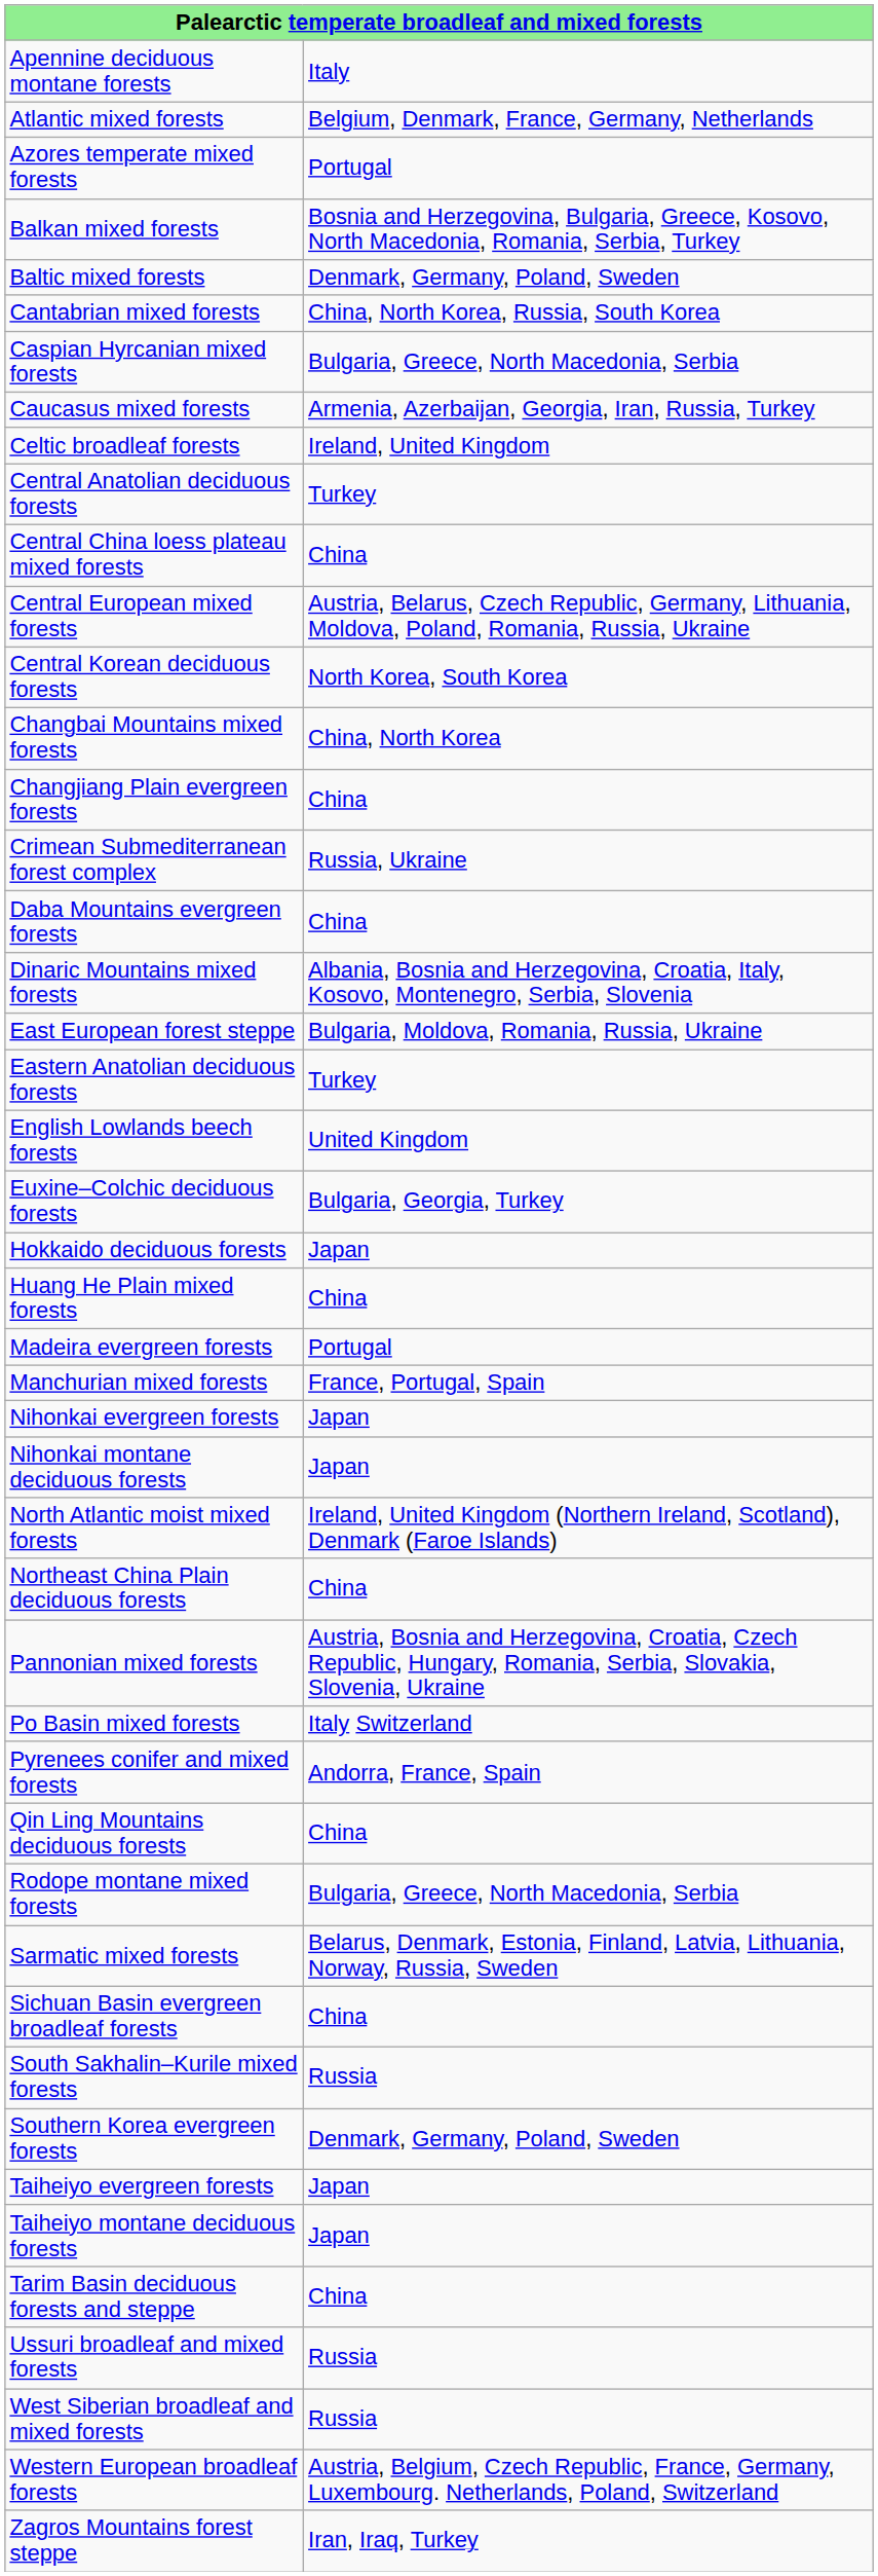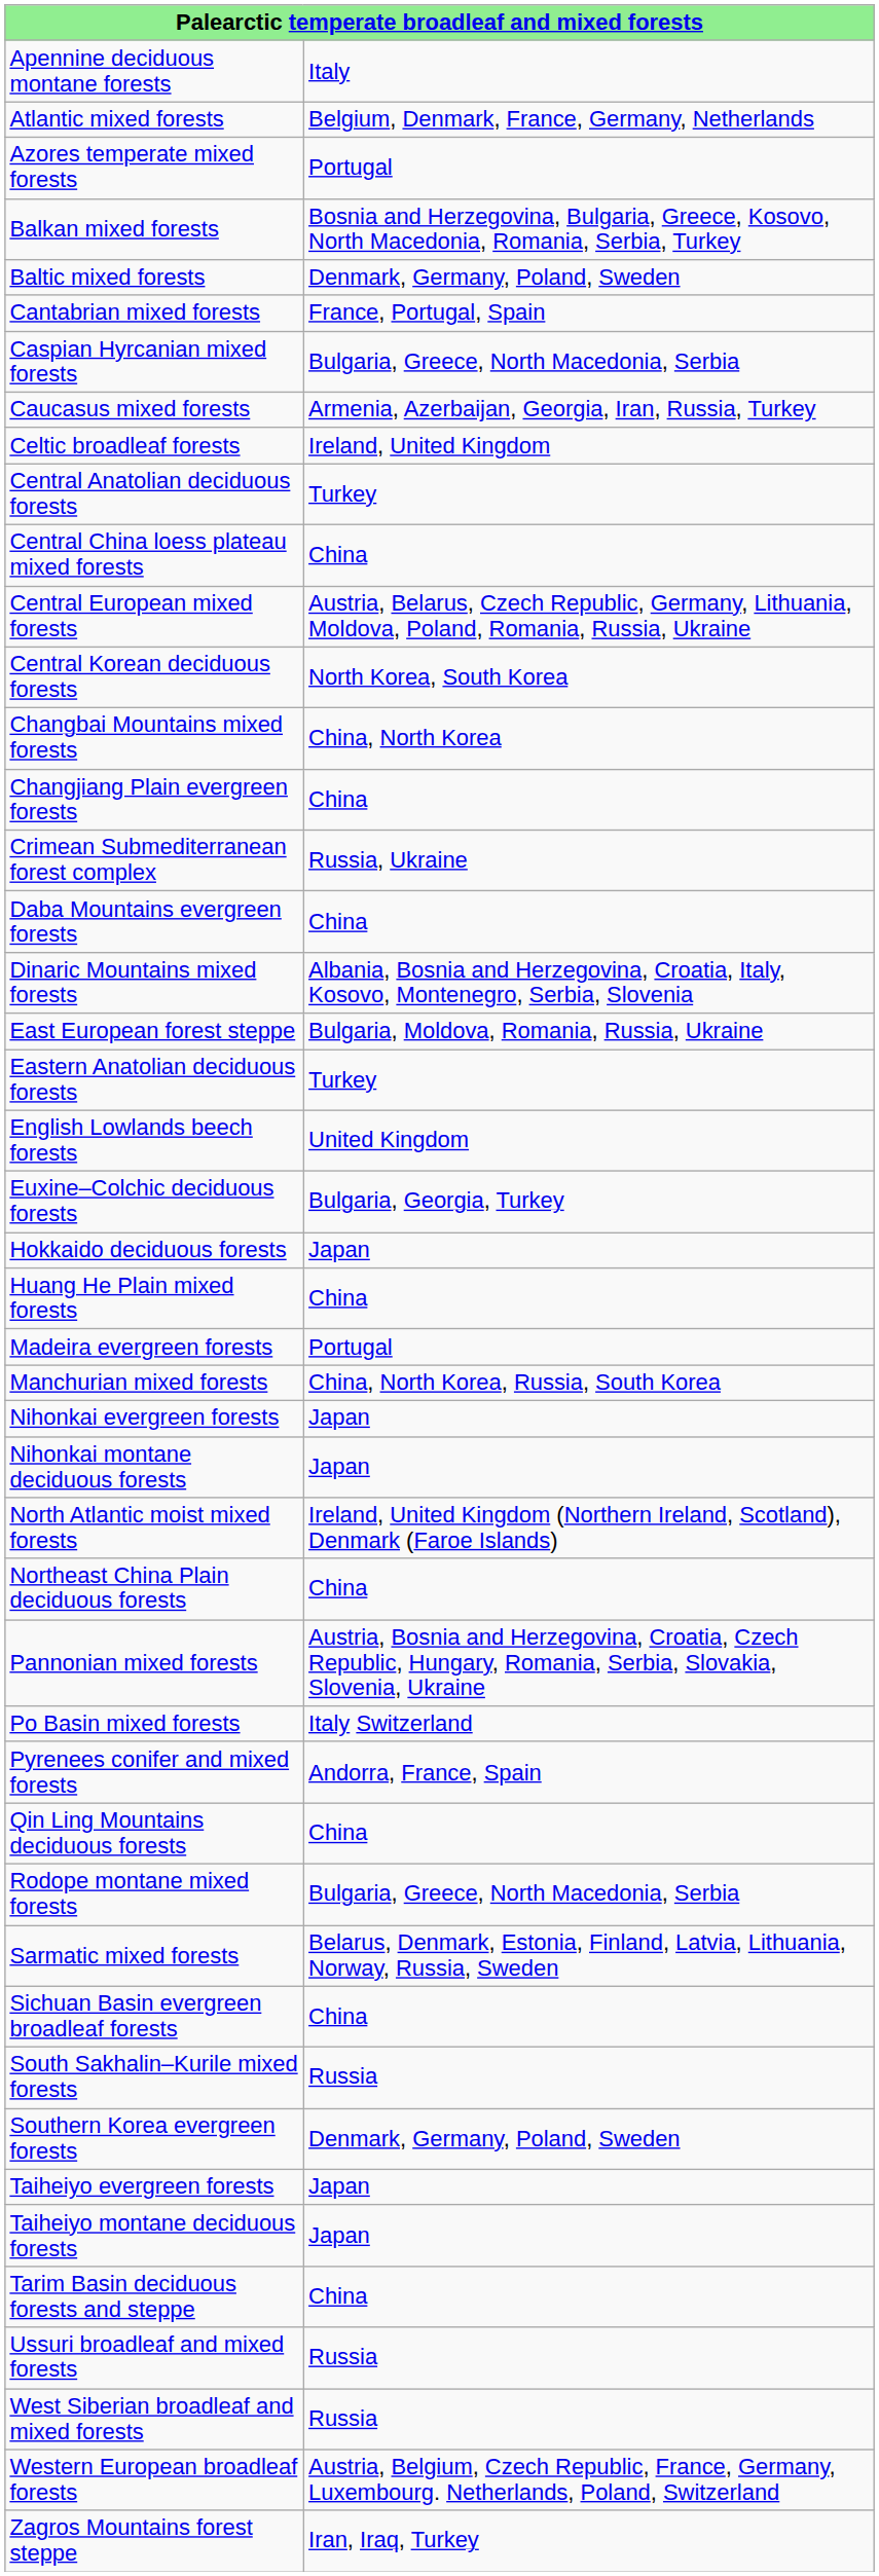Cantabrian mixed forests | column 2: China, North Korea, Russia, South Korea -> France, Portugal, Spain
Manchurian mixed forests | column 2: France, Portugal, Spain -> China, North Korea, Russia, South Korea
